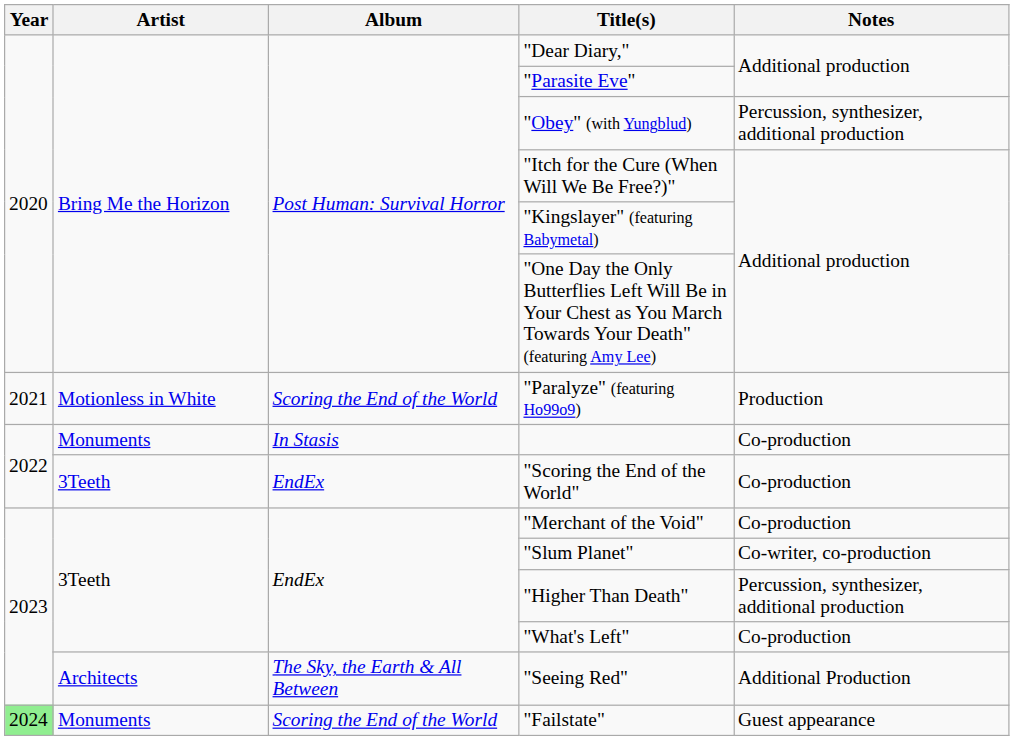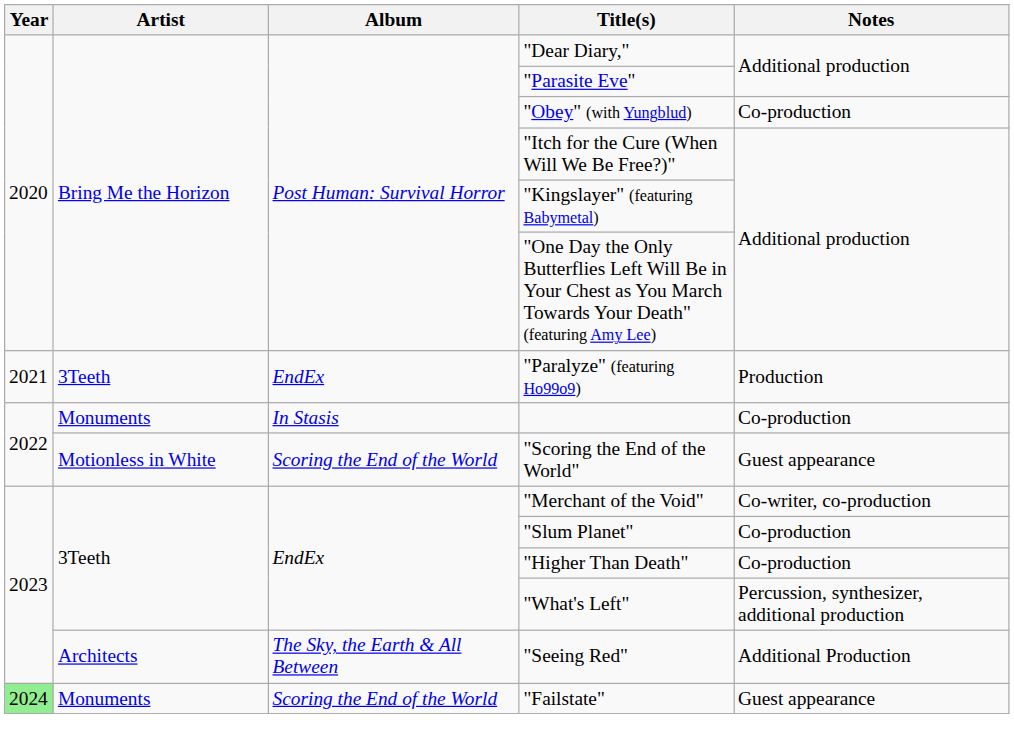"Obey" (with Yungblud) | Notes: Percussion, synthesizer, additional production -> Co-production
"Paralyze" (featuring Ho99o9) | Artist: Motionless in White -> 3Teeth
"Paralyze" (featuring Ho99o9) | Album: Scoring the End of the World -> EndEx
"Scoring the End of the World" | Artist: 3Teeth -> Motionless in White
"Scoring the End of the World" | Album: EndEx -> Scoring the End of the World
"Scoring the End of the World" | Notes: Co-production -> Guest appearance
"Merchant of the Void" | Notes: Co-production -> Co-writer, co-production
"Slum Planet" | Notes: Co-writer, co-production -> Co-production
"Higher Than Death" | Notes: Percussion, synthesizer, additional production -> Co-production
"What's Left" | Notes: Co-production -> Percussion, synthesizer, additional production
